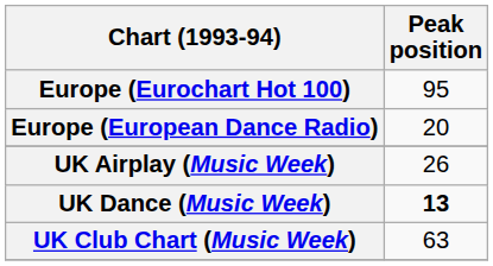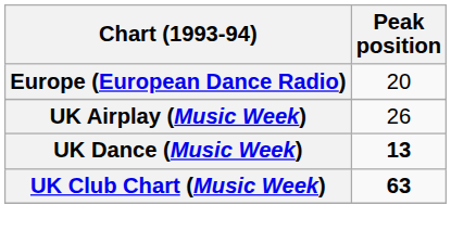- row: Europe (Eurochart Hot 100) | 95
UK Club Chart (Music Week) | Peak position: normal -> bold
